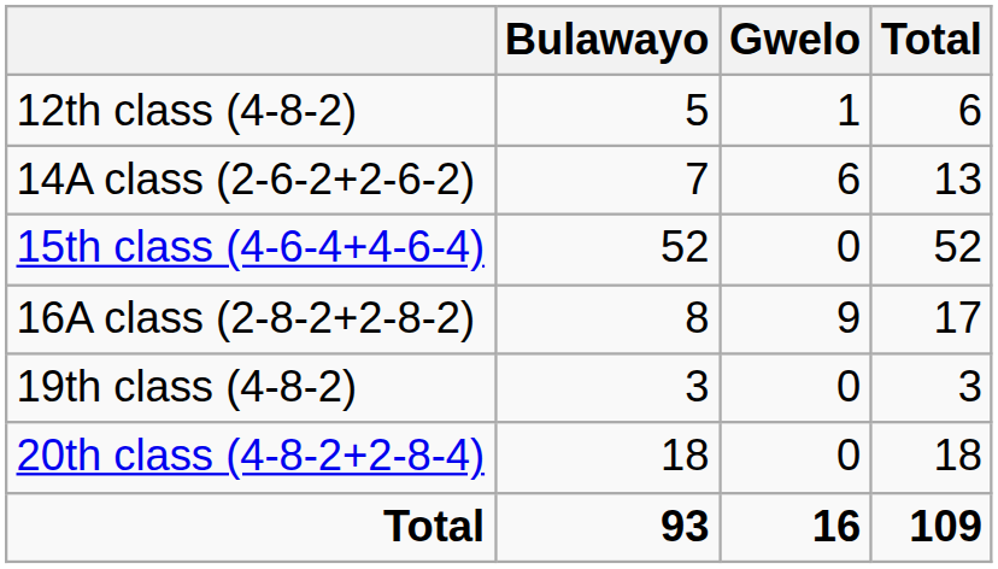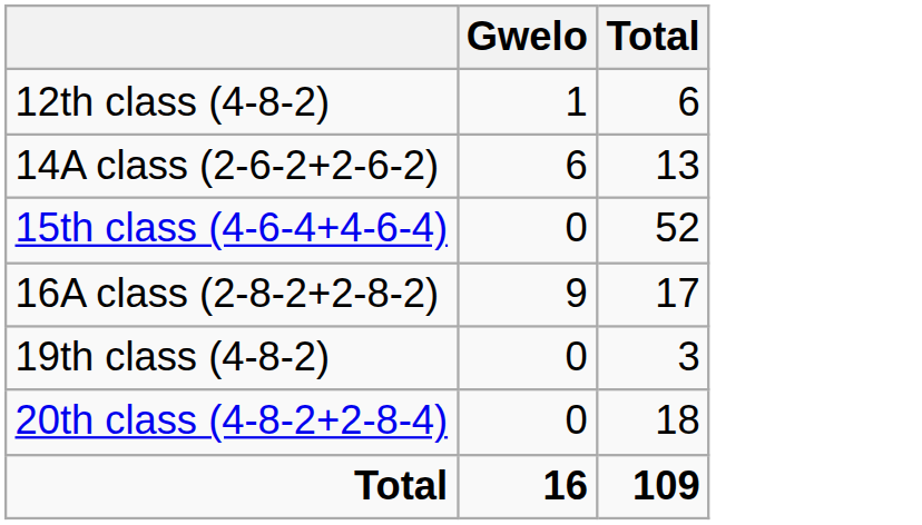- column: Bulawayo | 5 | 7 | 52 | 8 | 3 | 18 | 93
